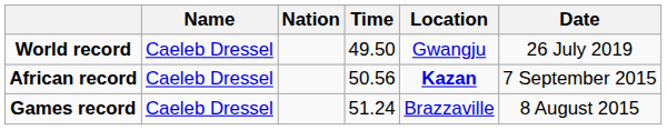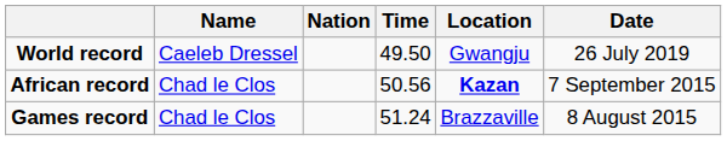African record | Name: Caeleb Dressel -> Chad le Clos
Games record | Name: Caeleb Dressel -> Chad le Clos
